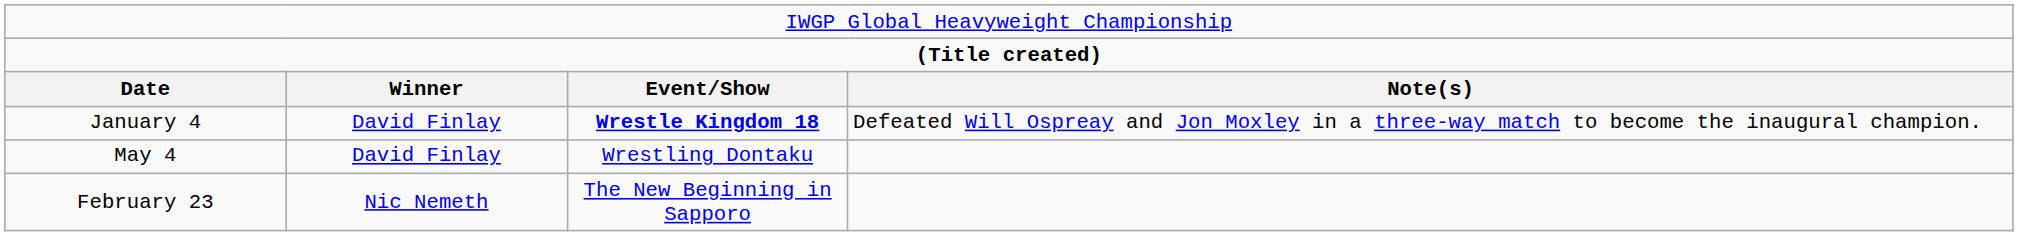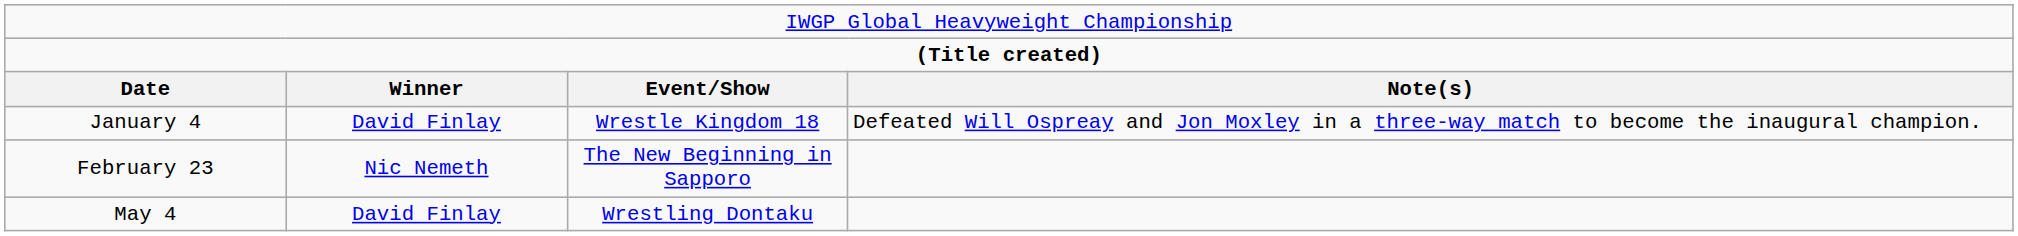January 4 | column 3: bold -> normal
rows swapped: February 23 <-> May 4
